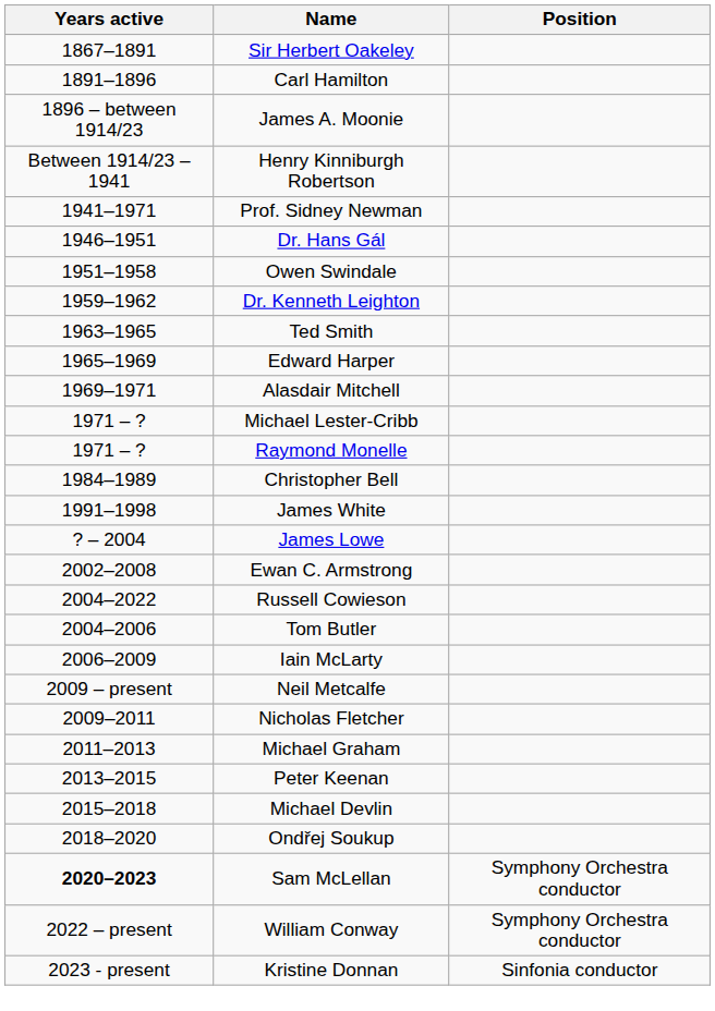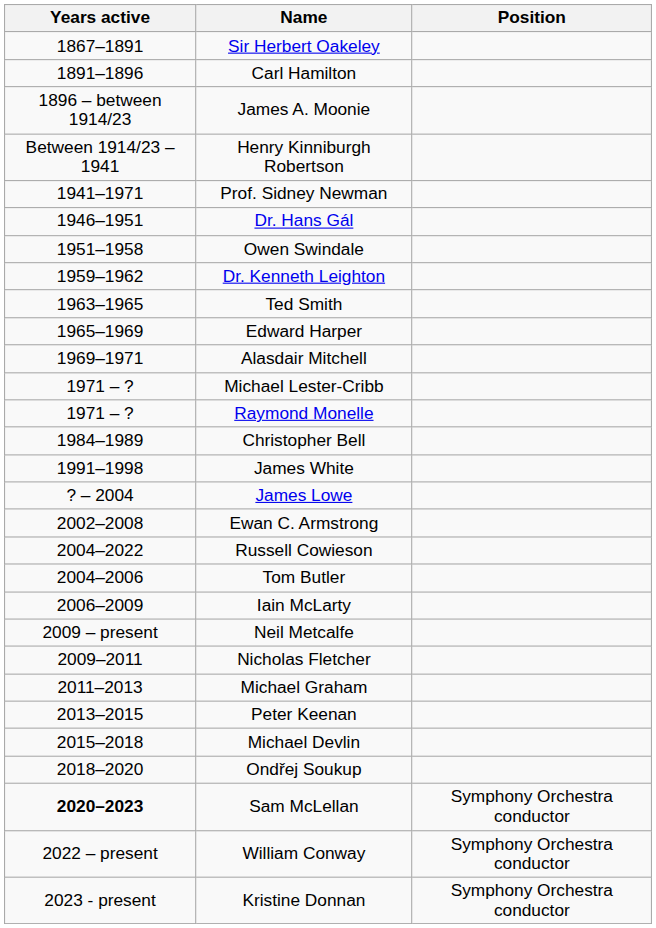Kristine Donnan | Position: Sinfonia conductor -> Symphony Orchestra conductor
